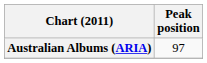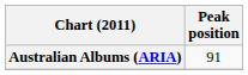Australian Albums (ARIA) | Peak position: 97 -> 91
